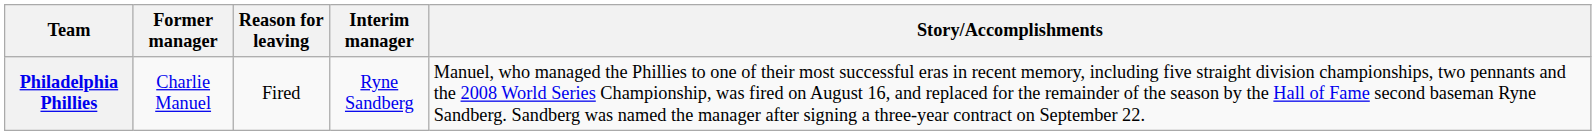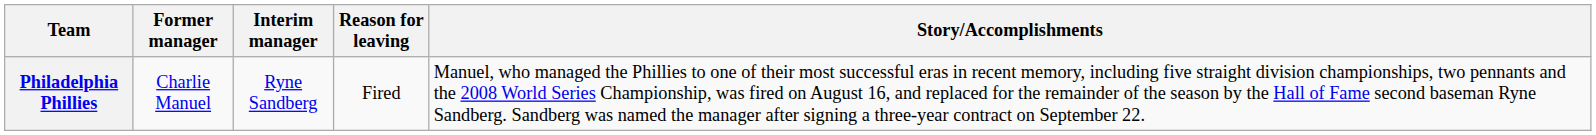columns swapped: Interim manager <-> Reason for leaving
